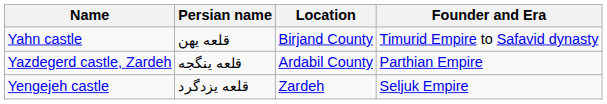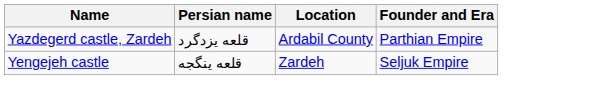- row: Yahn castle | قلعه یهن | Birjand County | Timurid Empire to Safavid dynasty
Yazdegerd castle, Zardeh | Persian name: قلعه ینگجه -> قلعه یزدگرد
Yengejeh castle | Persian name: قلعه یزدگرد -> قلعه ینگجه
